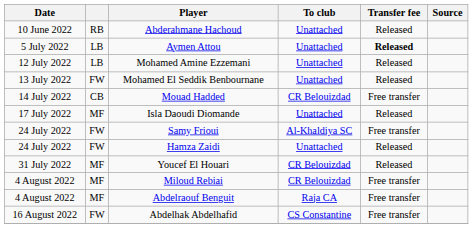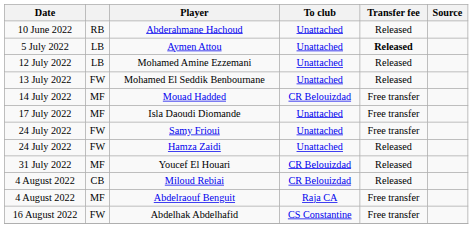Mouad Hadded | column 2: CB -> MF
Isla Daoudi Diomande | Transfer fee: Released -> Free transfer
Samy Frioui | To club: Al-Khaldiya SC -> Unattached
Miloud Rebiai | column 2: MF -> CB
Miloud Rebiai | Transfer fee: Free transfer -> Released
